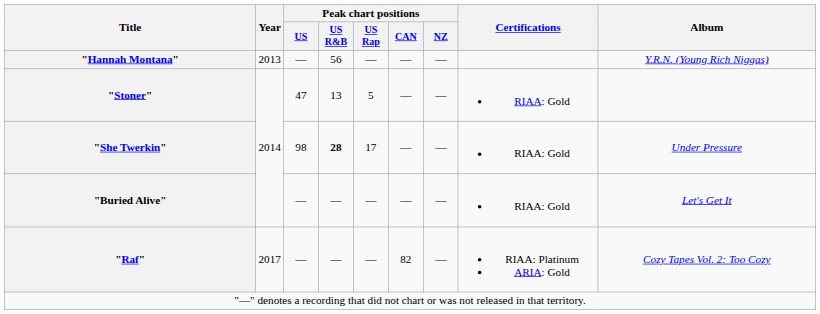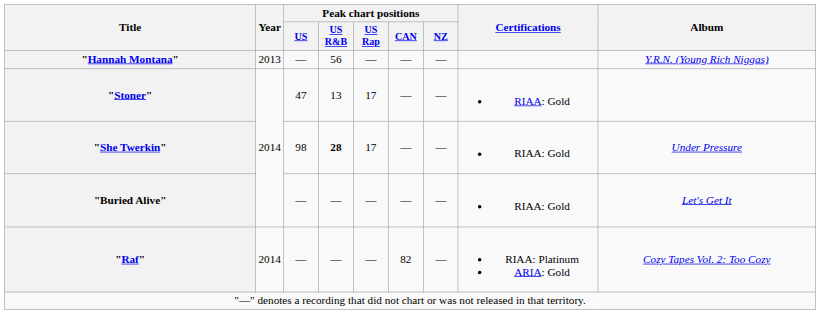"Stoner" | Peak chart positions / US Rap: 5 -> 17
"Raf" | Year: 2017 -> 2014
